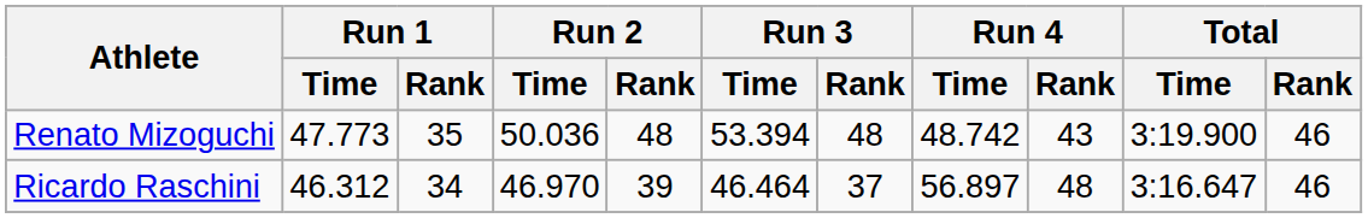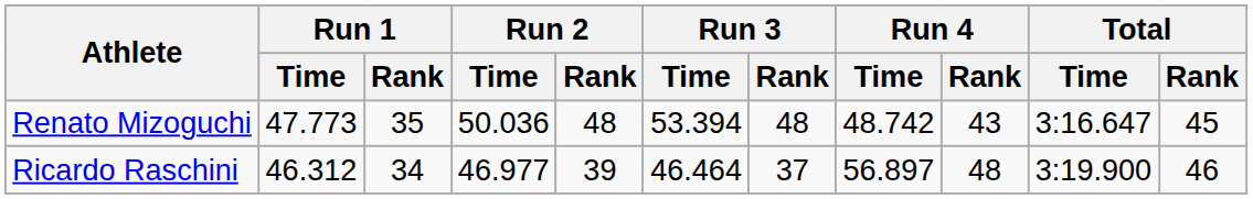Renato Mizoguchi | Total / Time: 3:19.900 -> 3:16.647
Renato Mizoguchi | Total / Rank: 46 -> 45
Ricardo Raschini | Run 2 / Time: 46.970 -> 46.977
Ricardo Raschini | Total / Time: 3:16.647 -> 3:19.900
